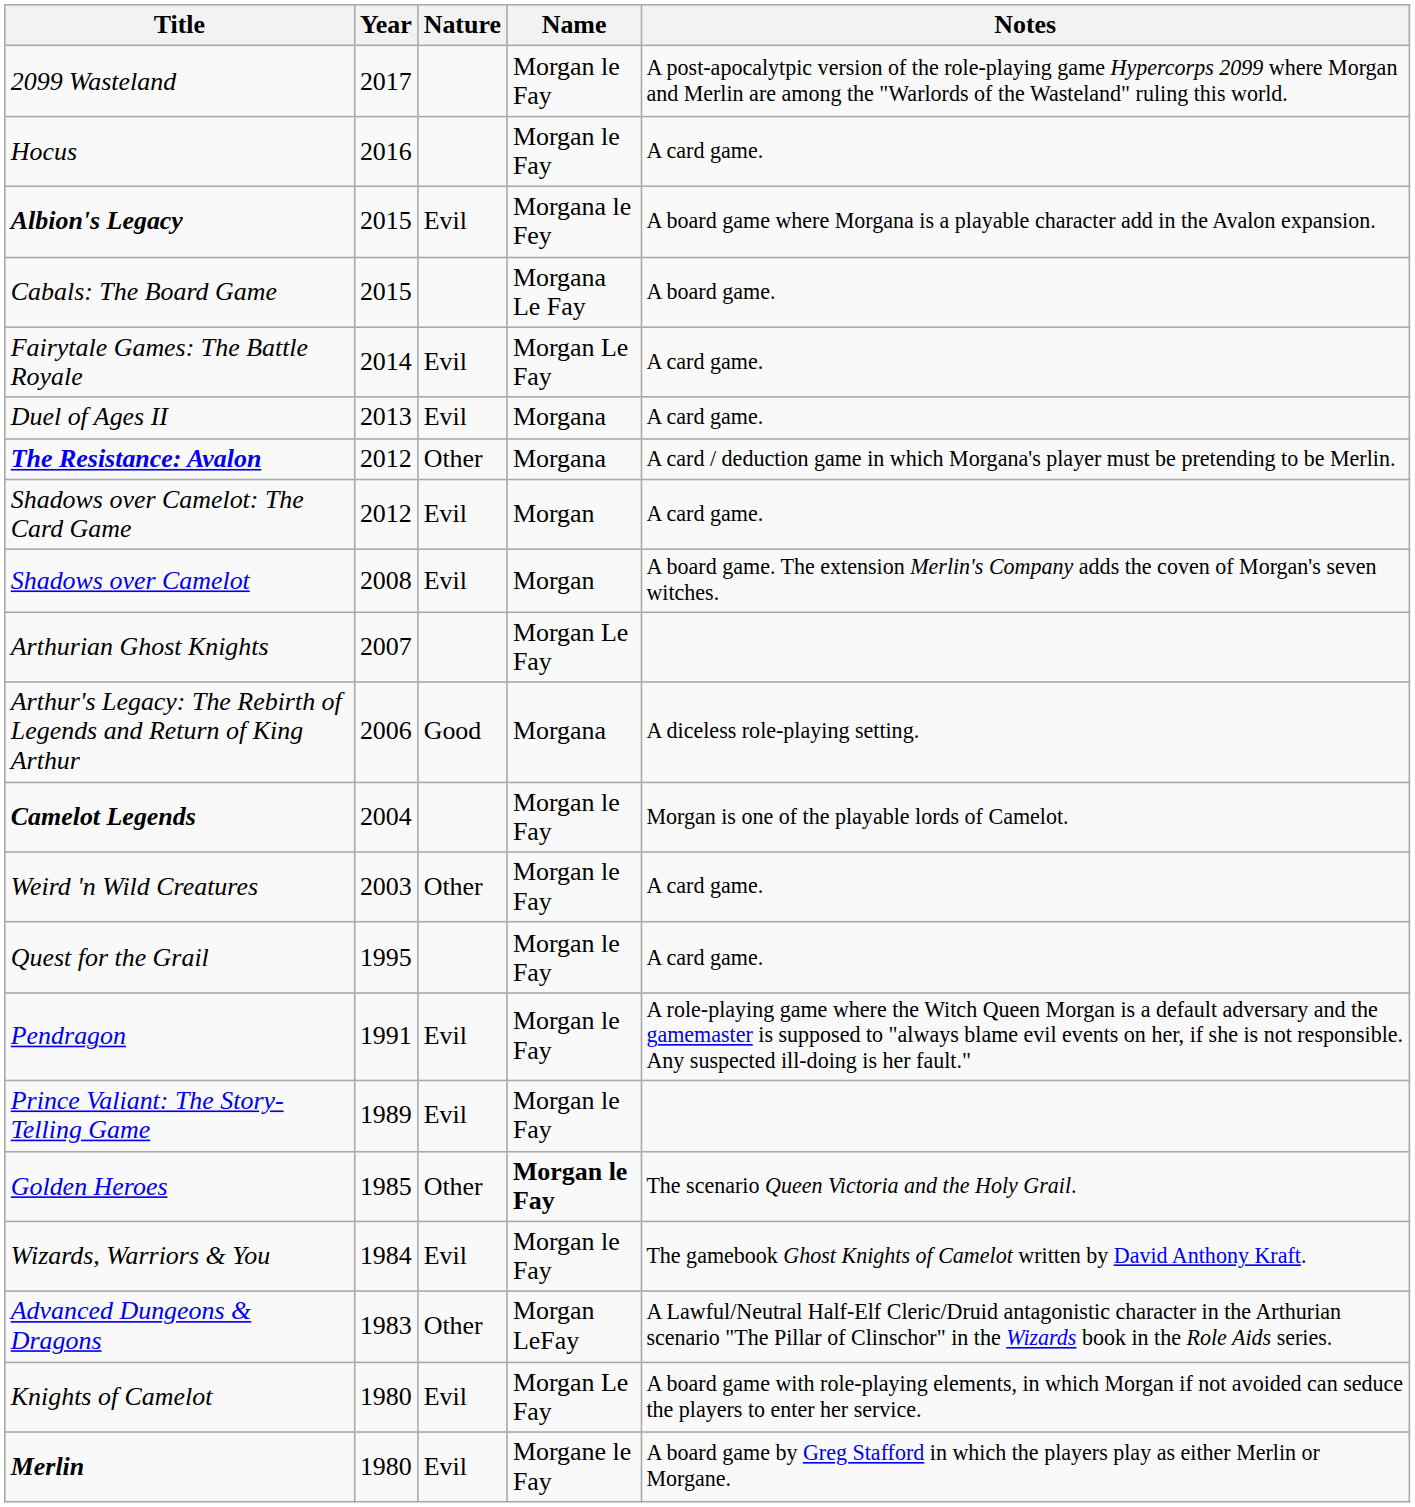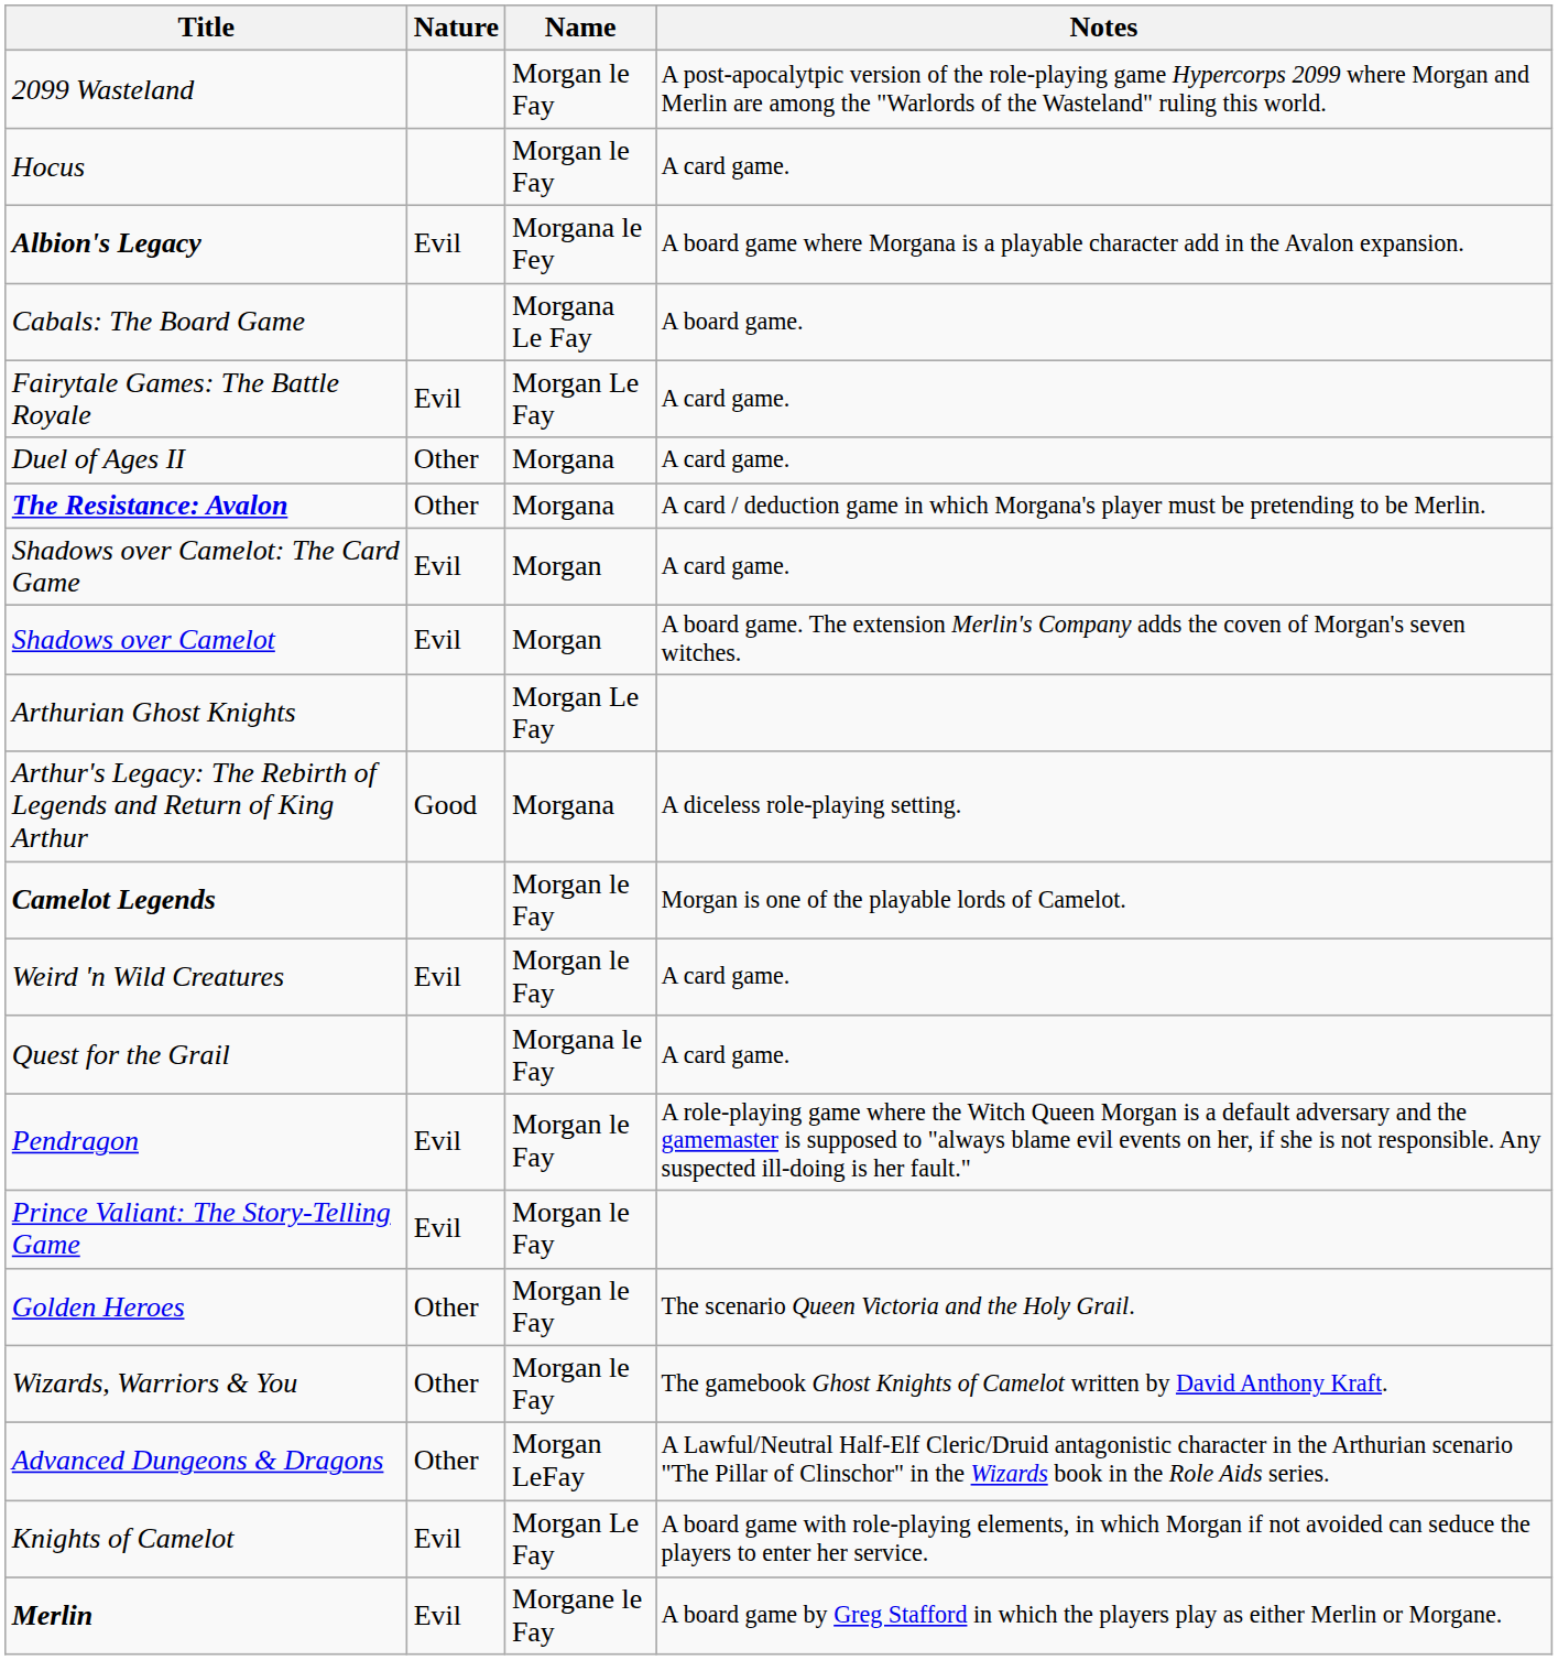- column: Year | 2017 | 2016 | 2015 | 2015 | 2014 | 2013 | 2012 | 2012 | 2008 | 2007 | 2006 | 2004 | 2003 | 1995 | 1991 | 1989 | 1985 | 1984 | 1983 | 1980 | 1980
Duel of Ages II | Nature: Evil -> Other
Weird 'n Wild Creatures | Nature: Other -> Evil
Quest for the Grail | Name: Morgan le Fay -> Morgana le Fay
Golden Heroes | Name: bold -> normal
Wizards, Warriors & You | Nature: Evil -> Other
